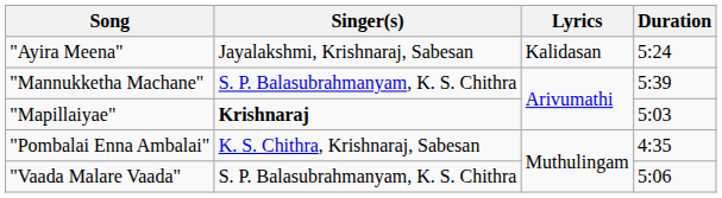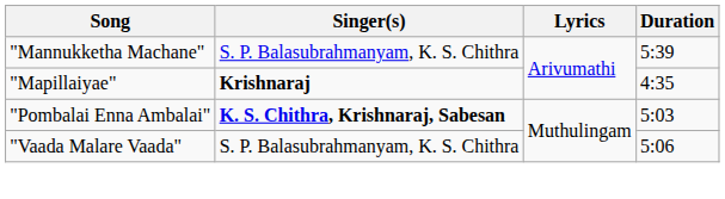- row: "Ayira Meena" | Jayalakshmi, Krishnaraj, Sabesan | Kalidasan | 5:24
"Mapillaiyae" | Duration: 5:03 -> 4:35
"Pombalai Enna Ambalai" | Singer(s): normal -> bold
"Pombalai Enna Ambalai" | Duration: 4:35 -> 5:03
